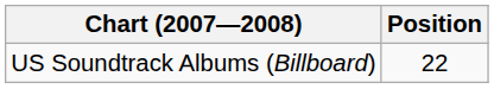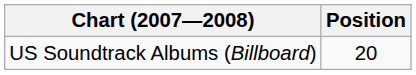US Soundtrack Albums (Billboard) | Position: 22 -> 20
